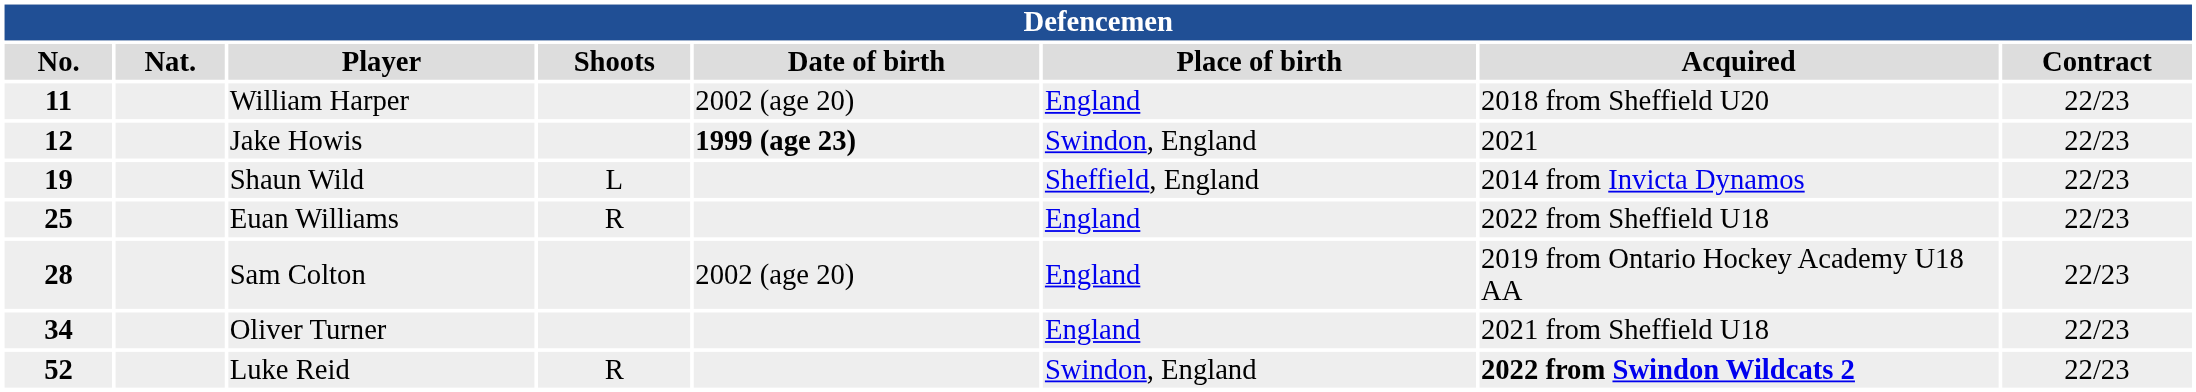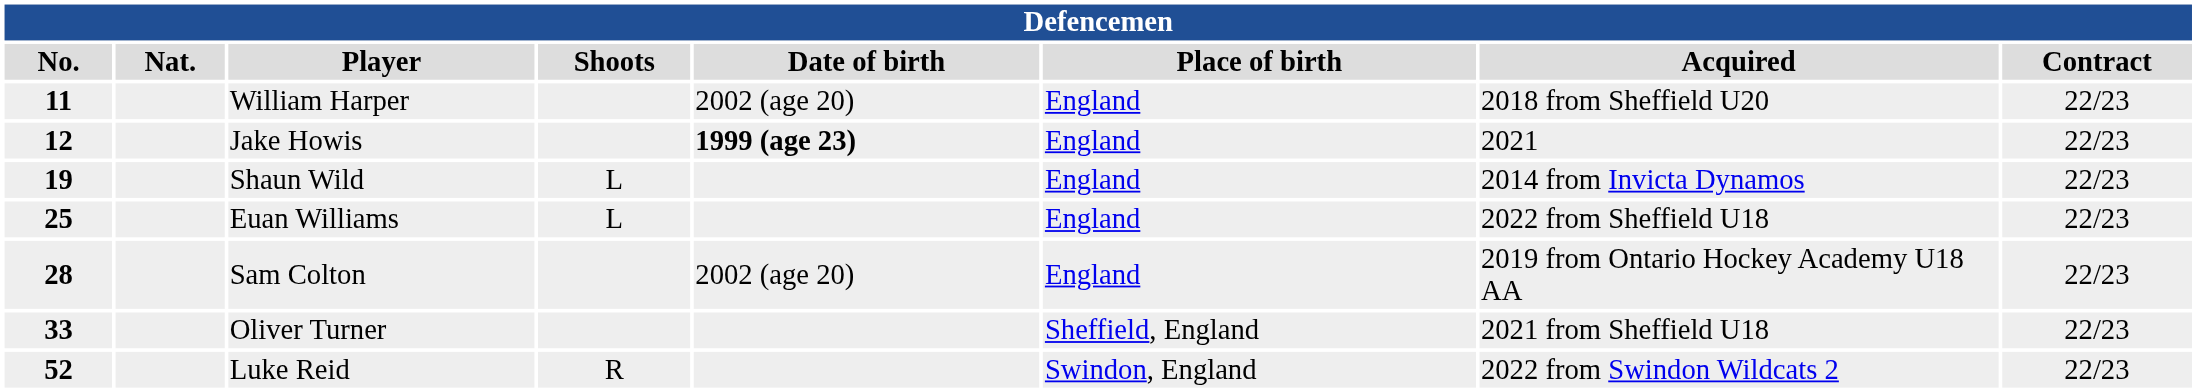Jake Howis | Place of birth: Swindon, England -> England
Shaun Wild | Place of birth: Sheffield, England -> England
Euan Williams | Shoots: R -> L
Oliver Turner | No.: 34 -> 33
Oliver Turner | Place of birth: England -> Sheffield, England
Luke Reid | Acquired: bold -> normal
